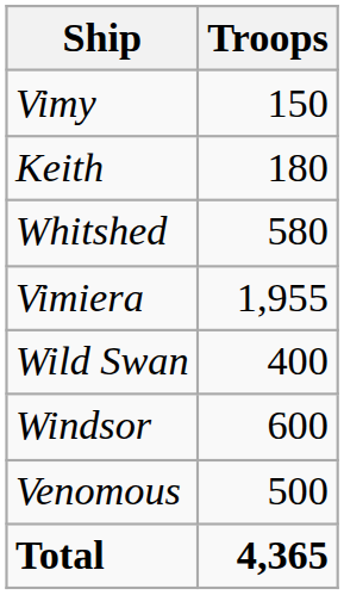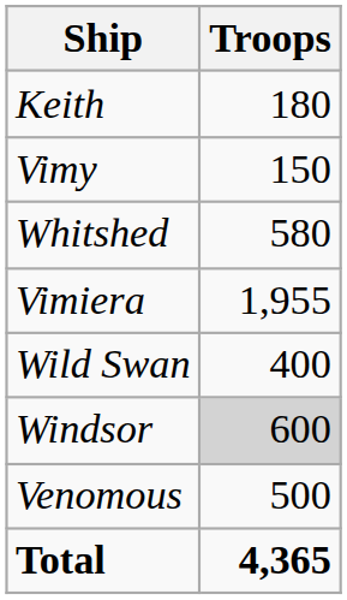rows swapped: Keith <-> Vimy
Windsor | Troops: no background -> lightgrey background
